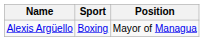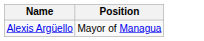- column: Sport | Boxing
